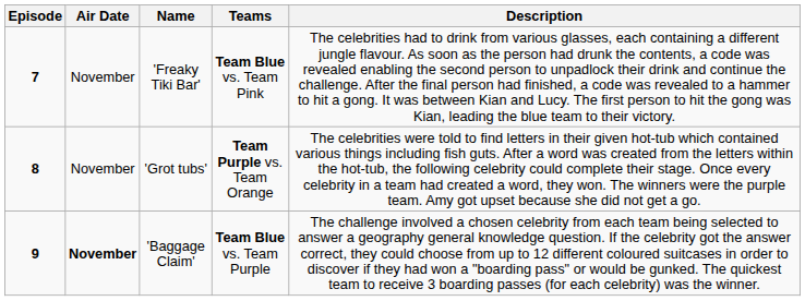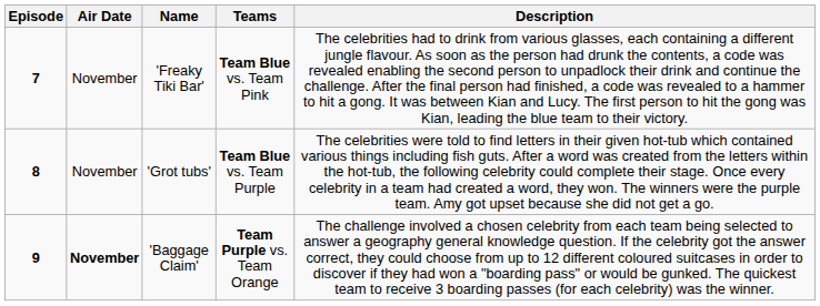'Grot tubs' | Teams: Team Purple vs. Team Orange -> Team Blue vs. Team Purple
'Baggage Claim' | Teams: Team Blue vs. Team Purple -> Team Purple vs. Team Orange
